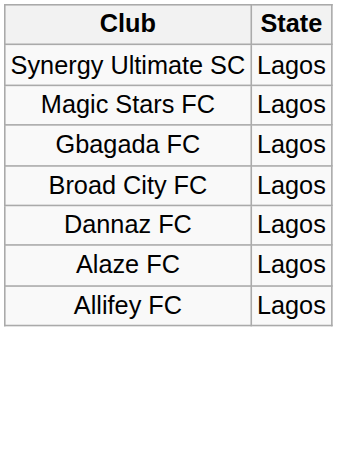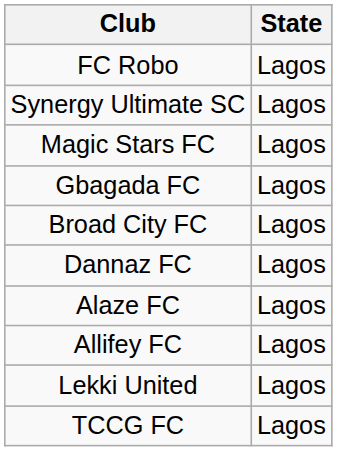+ row: FC Robo | Lagos
+ row: Lekki United | Lagos
+ row: TCCG FC | Lagos
